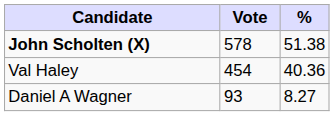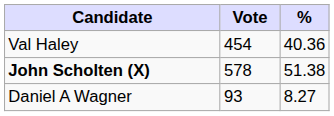rows swapped: John Scholten (X) <-> Val Haley
